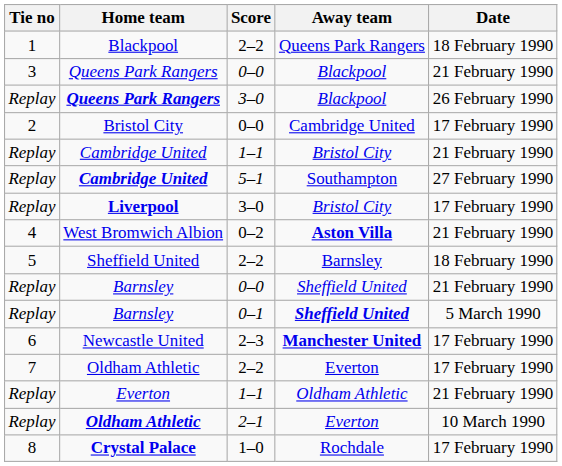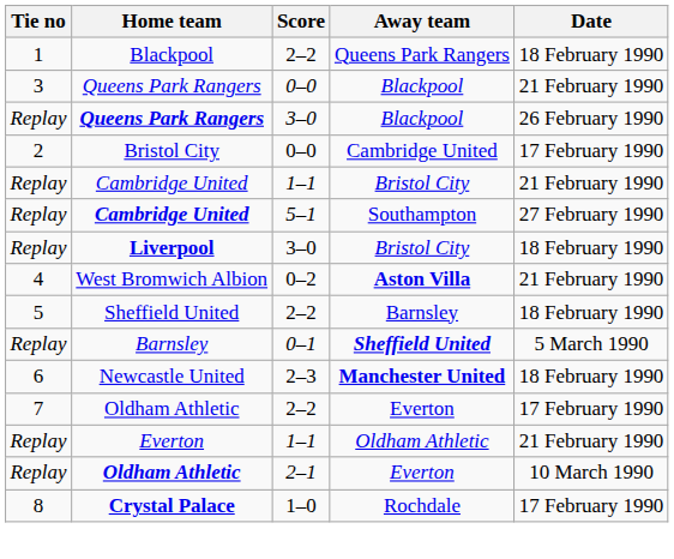Liverpool | Date: 17 February 1990 -> 18 February 1990
- row: Replay | Barnsley | 0–0 | Sheffield United | 21 February 1990
Newcastle United | Date: 17 February 1990 -> 18 February 1990
